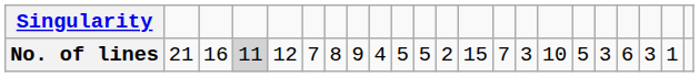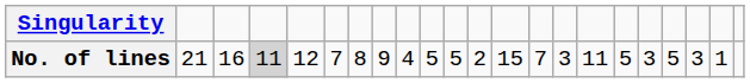No. of lines | column 16: 10 -> 11
No. of lines | column 19: 6 -> 5
